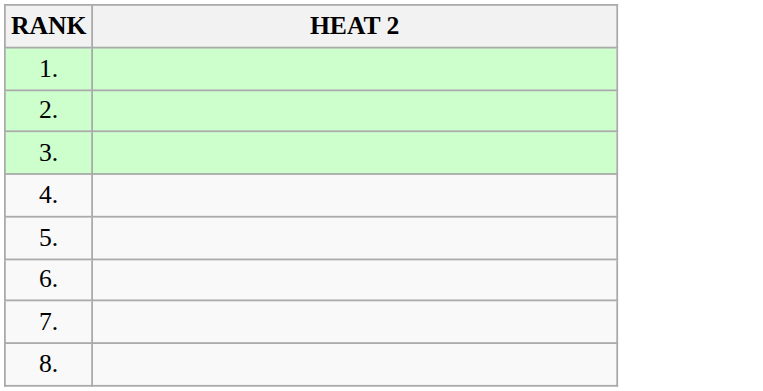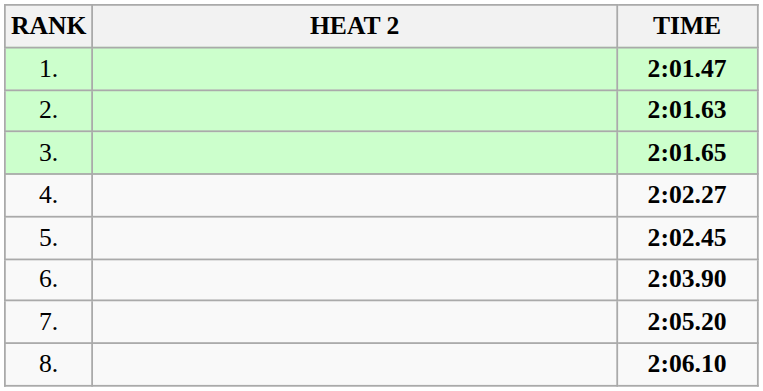+ column: TIME | 2:01.47 | 2:01.63 | 2:01.65 | 2:02.27 | 2:02.45 | 2:03.90 | 2:05.20 | 2:06.10
